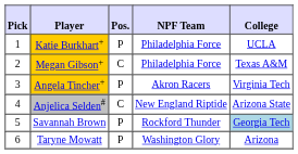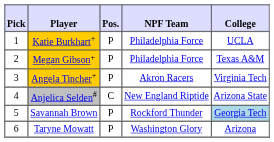Megan Gibson+ | Pos.: C -> P
